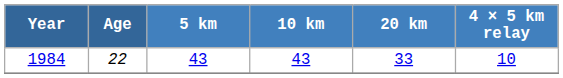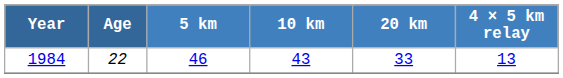1984 | 5 km: 43 -> 46
1984 | 4 × 5 km relay: 10 -> 13
